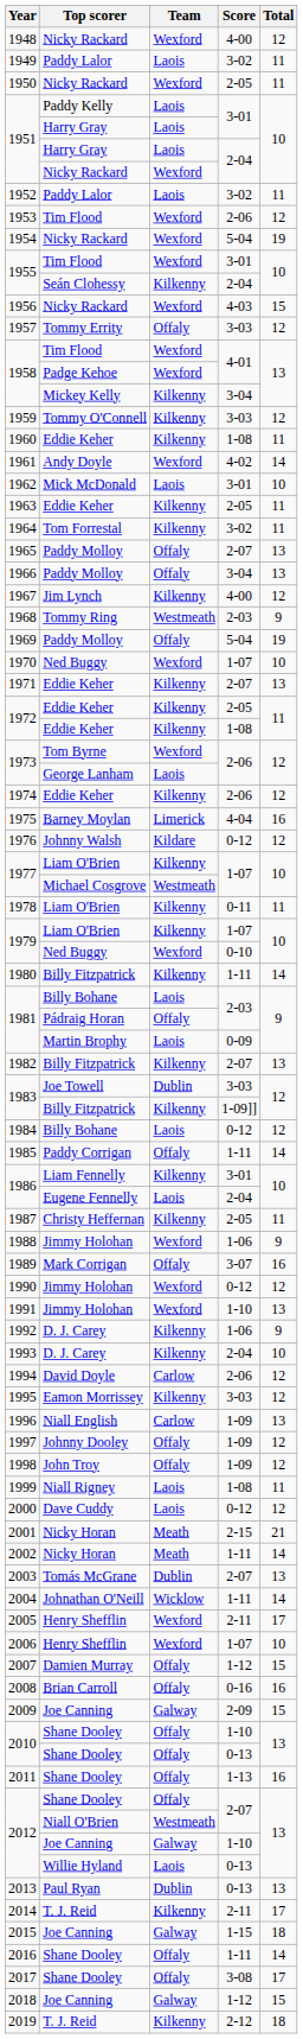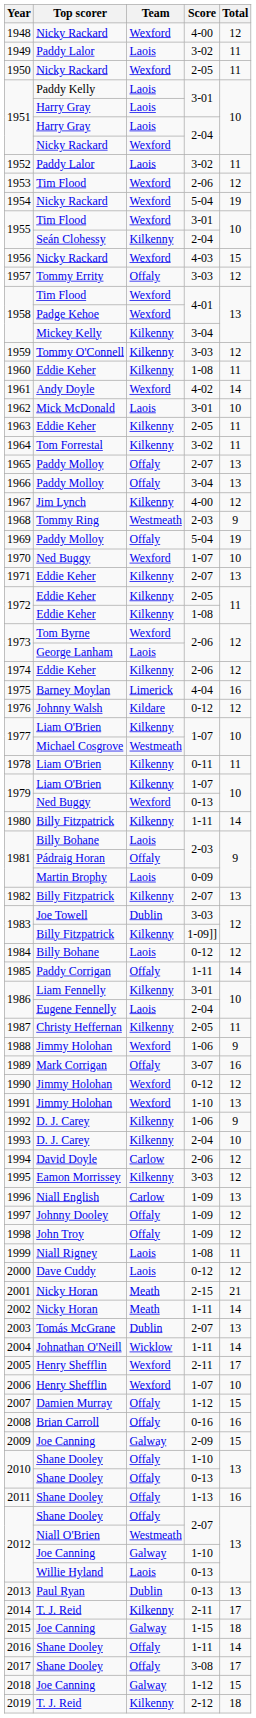1979 / Ned Buggy | Score: 0-10 -> 0-13
